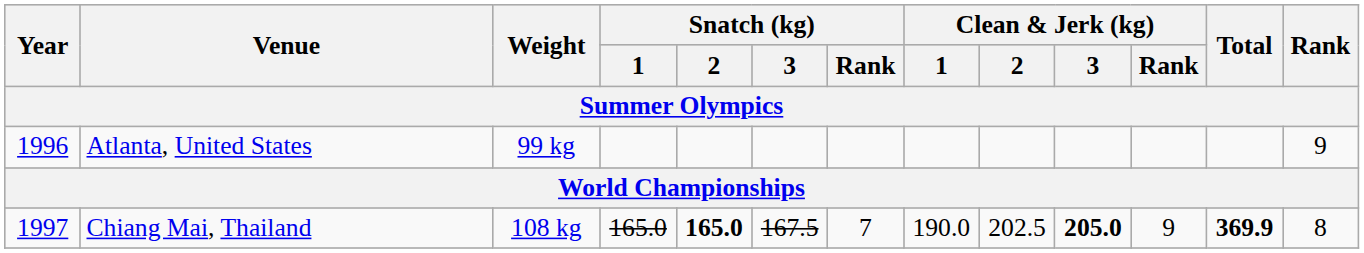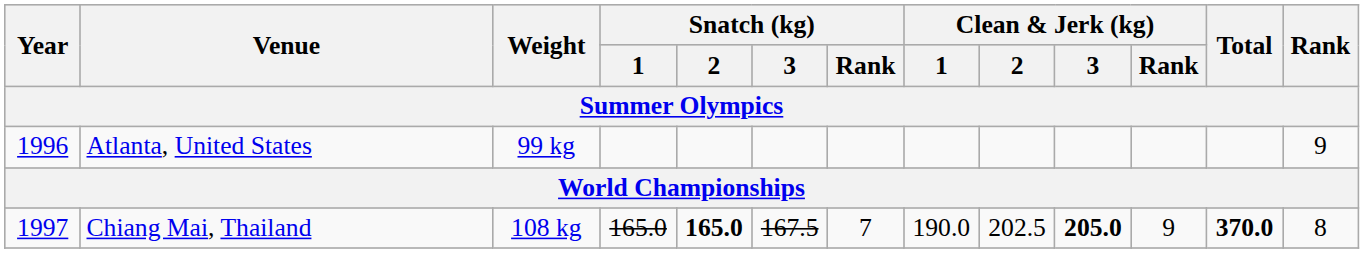Chiang Mai, Thailand | Total: 369.9 -> 370.0
